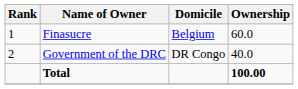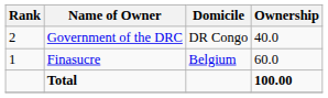rows swapped: Finasucre <-> Government of the DRC
